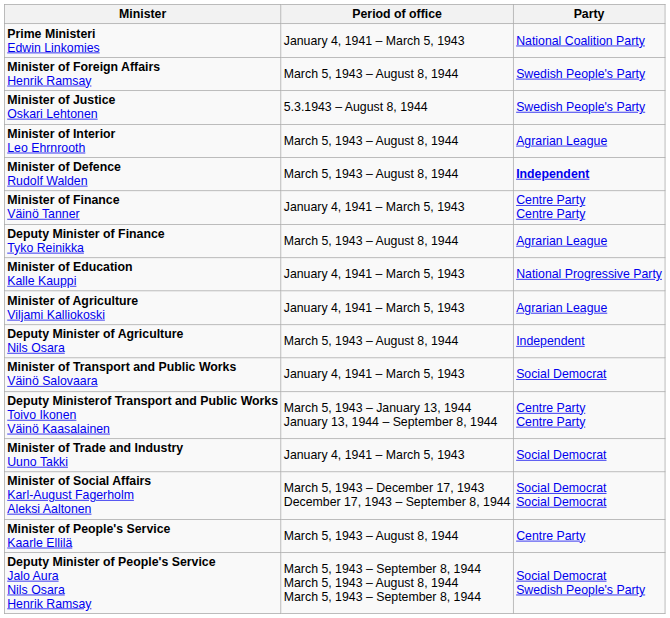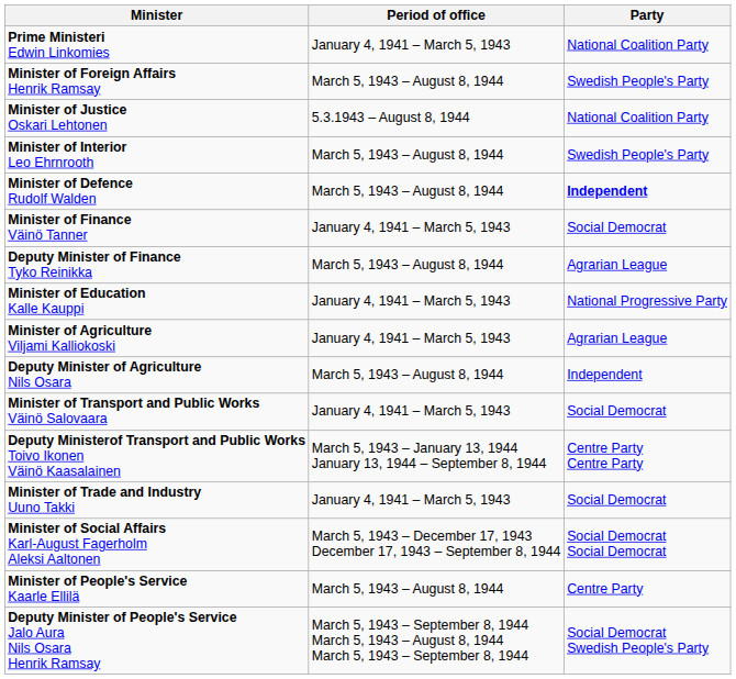Minister of Justice Oskari Lehtonen | Party: Swedish People's Party -> National Coalition Party
Minister of Interior Leo Ehrnrooth | Party: Agrarian League -> Swedish People's Party
Minister of Finance Väinö Tanner | Party: Centre Party Centre Party -> Social Democrat
